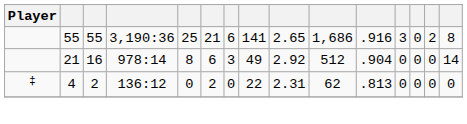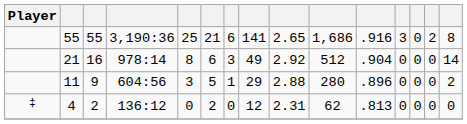+ row: 11 | 9 | 604:56 | 3 | 5 | 1 | 29 | 2.88 | 280 | .896 | 0 | 0 | 0 | 2
4 | column 8: 22 -> 12
